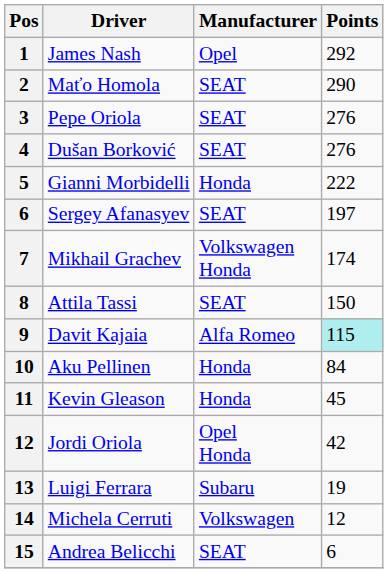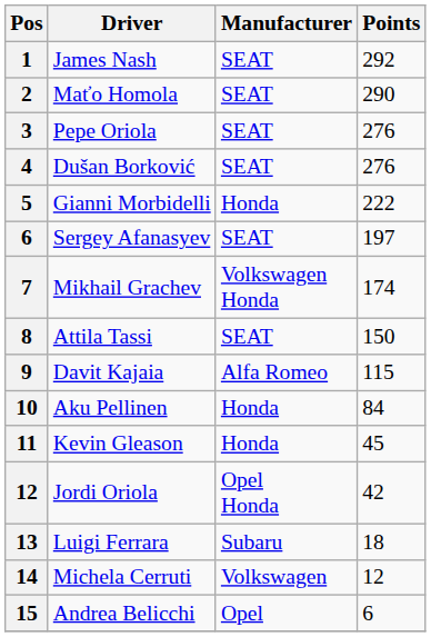James Nash | Manufacturer: Opel -> SEAT
Davit Kajaia | Points: paleturquoise background -> no background
Luigi Ferrara | Points: 19 -> 18
Andrea Belicchi | Manufacturer: SEAT -> Opel
